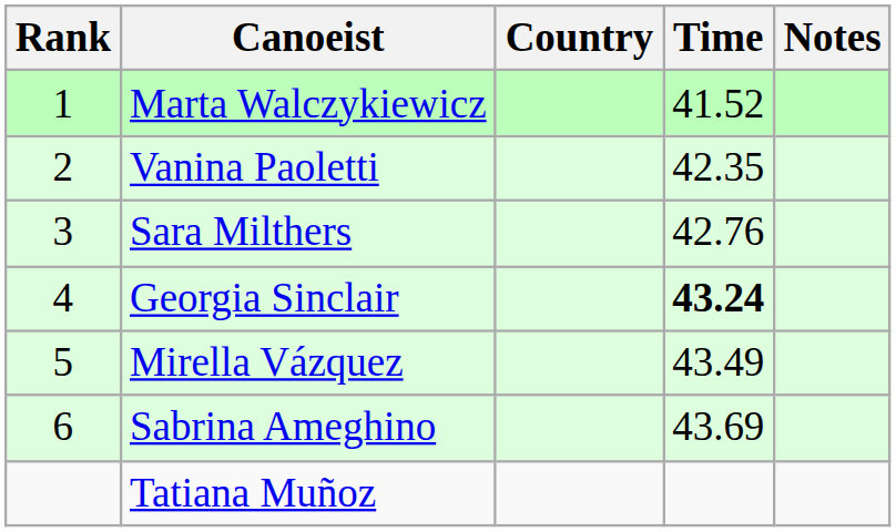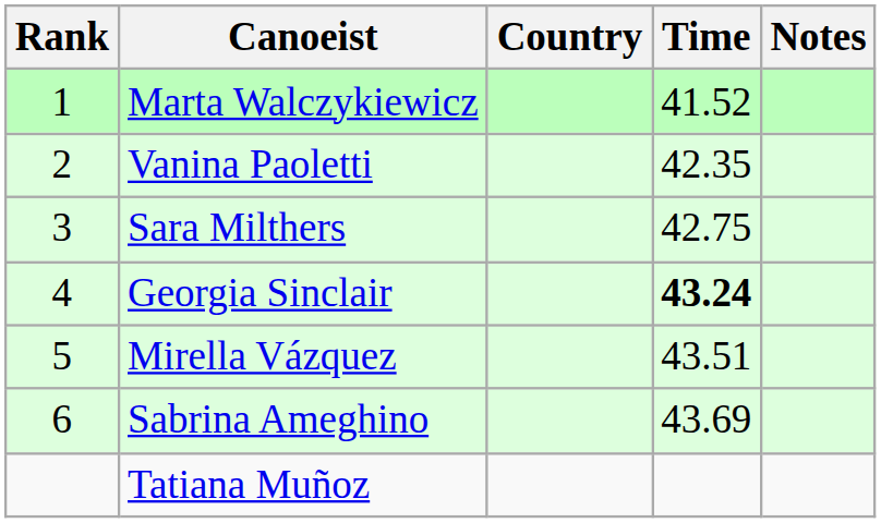Sara Milthers | Time: 42.76 -> 42.75
Mirella Vázquez | Time: 43.49 -> 43.51
